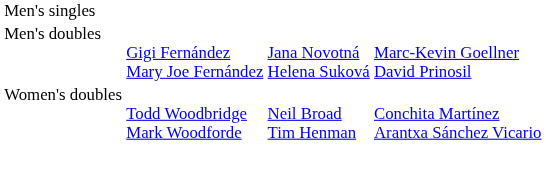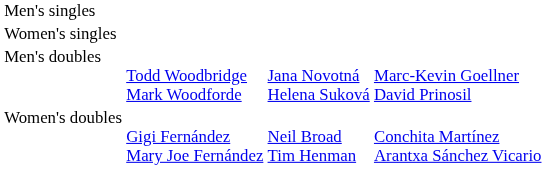+ row: Women's singles
Men's doubles | column 2: Gigi Fernández Mary Joe Fernández -> Todd Woodbridge Mark Woodforde
Women's doubles | column 2: Todd Woodbridge Mark Woodforde -> Gigi Fernández Mary Joe Fernández
